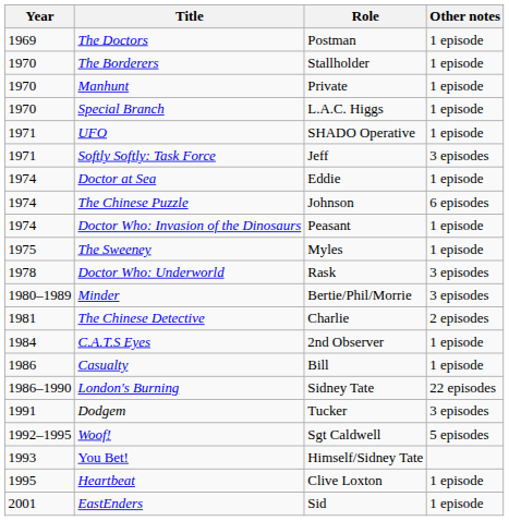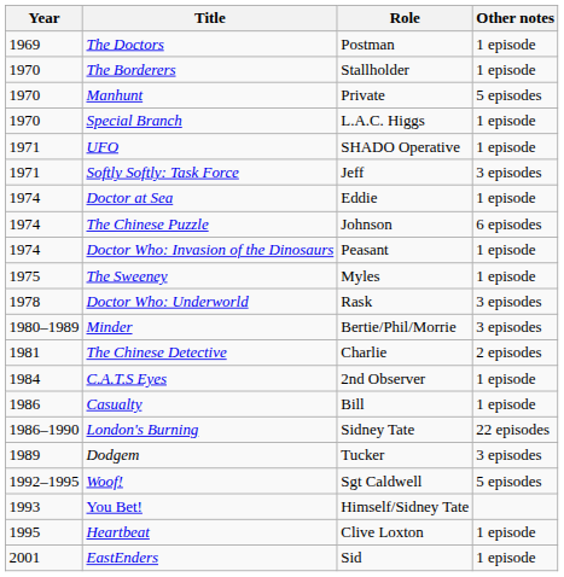Manhunt | Other notes: 1 episode -> 5 episodes
Dodgem | Year: 1991 -> 1989
